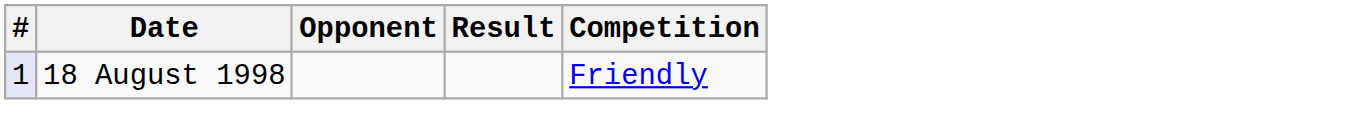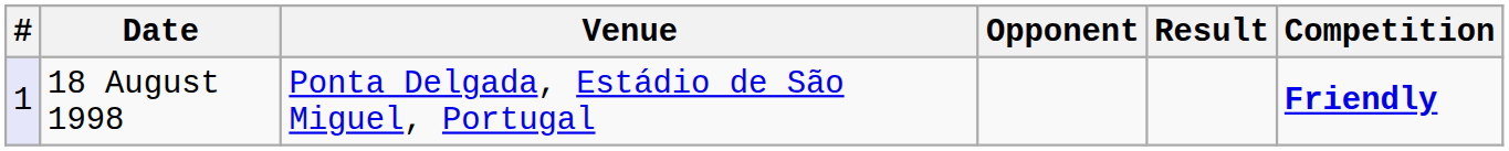+ column: Venue | Ponta Delgada, Estádio de São Miguel, Portugal
18 August 1998 | Competition: normal -> bold
